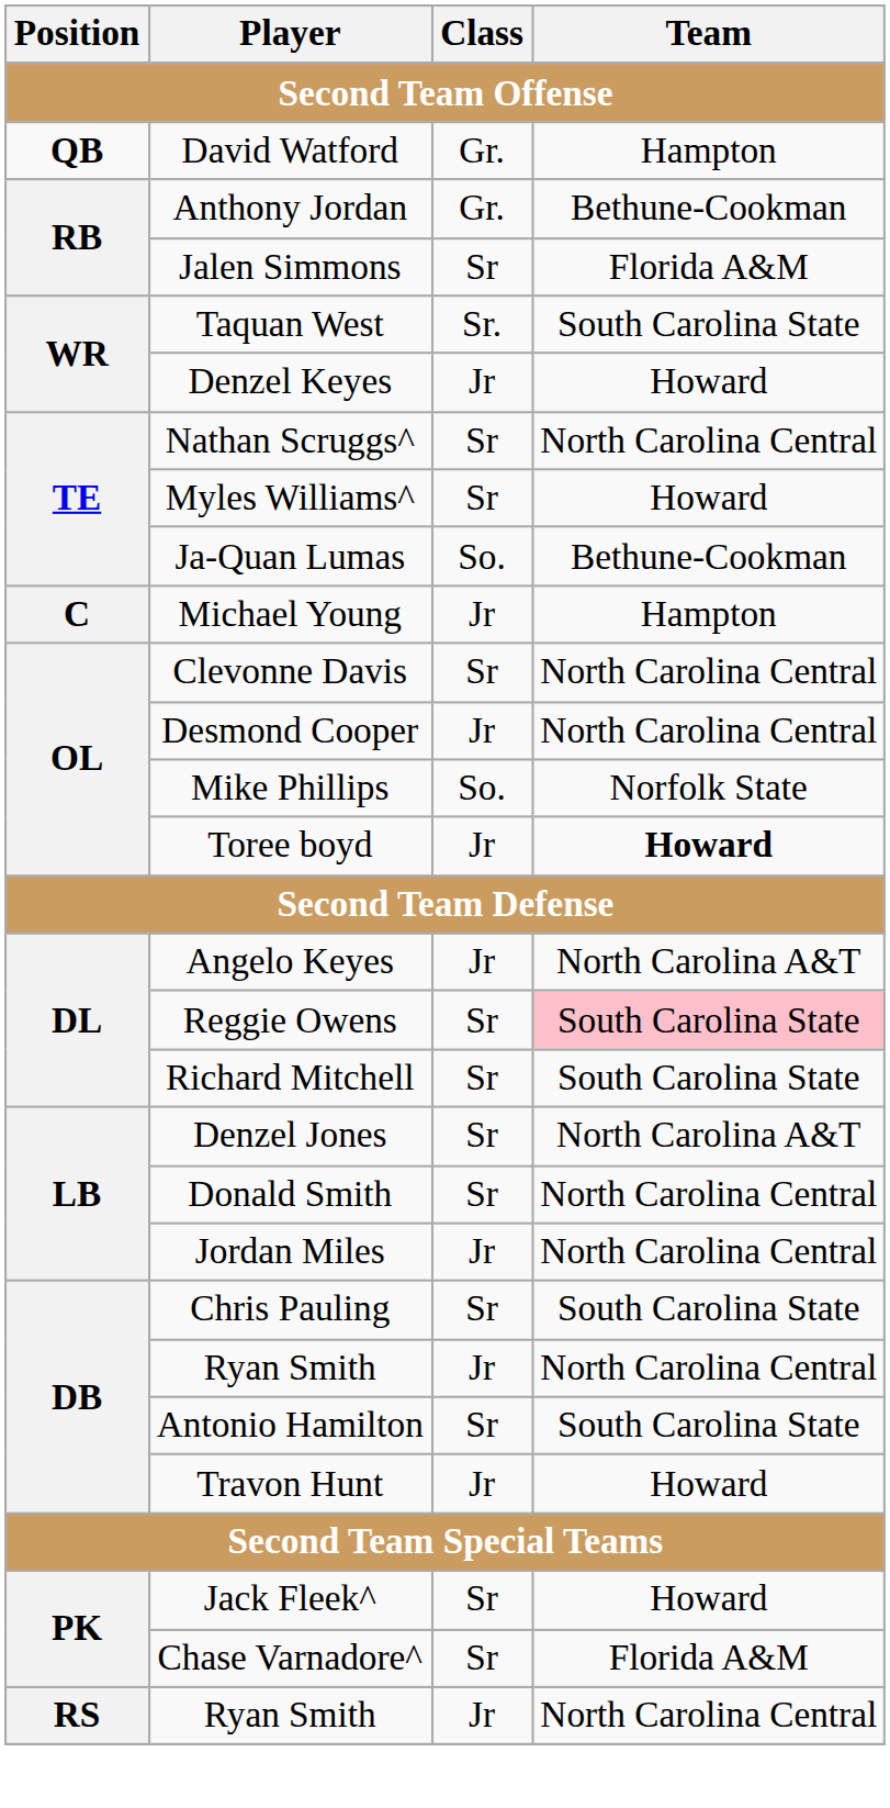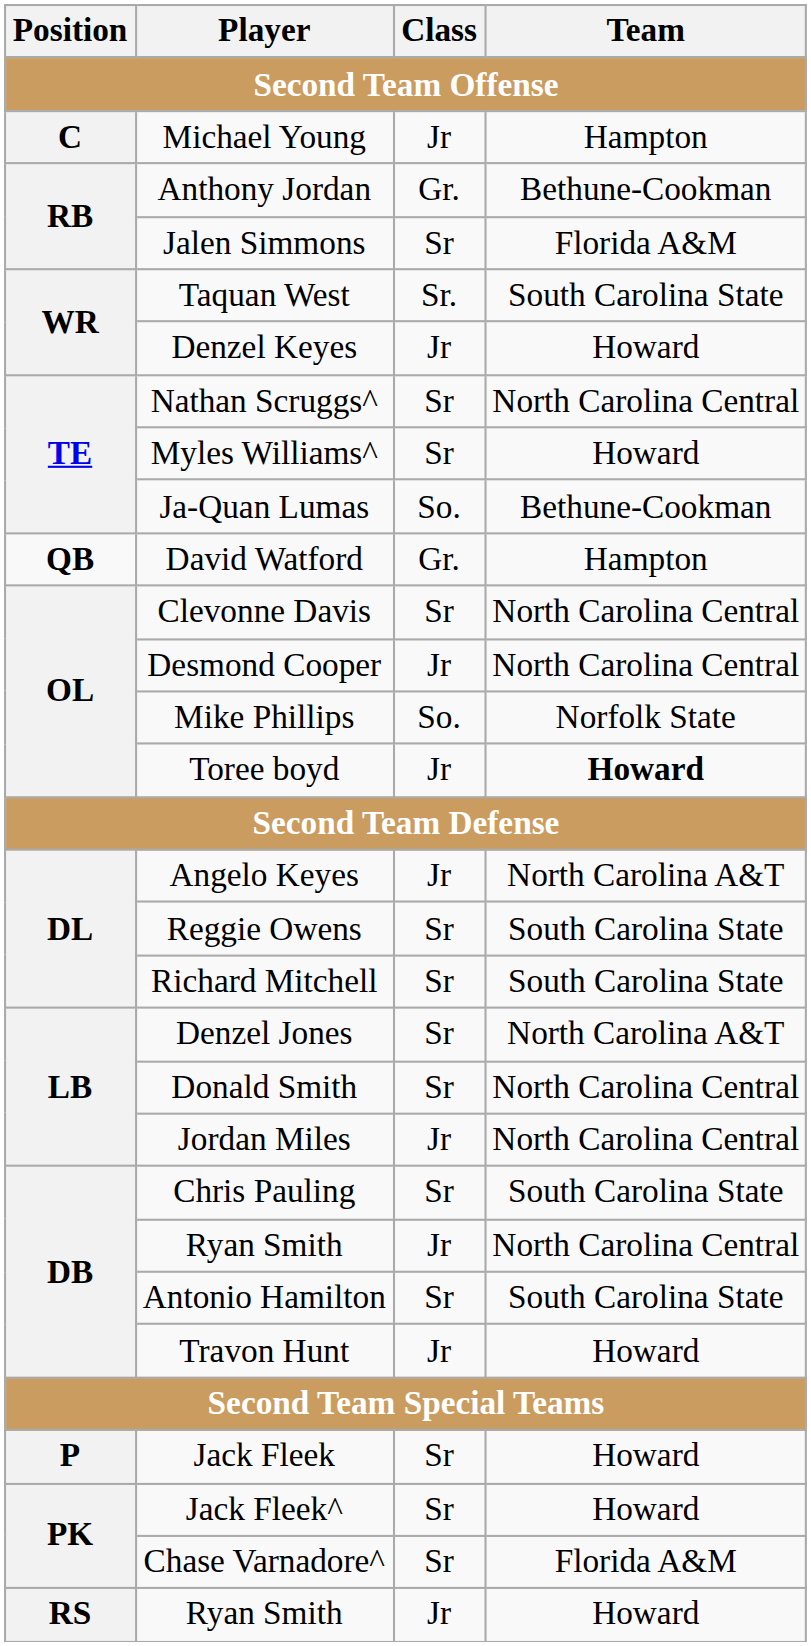rows swapped: David Watford <-> Michael Young
Reggie Owens | Team: pink background -> no background
+ row: P | Jack Fleek | Sr | Howard
RS / Ryan Smith | Team: North Carolina Central -> Howard
